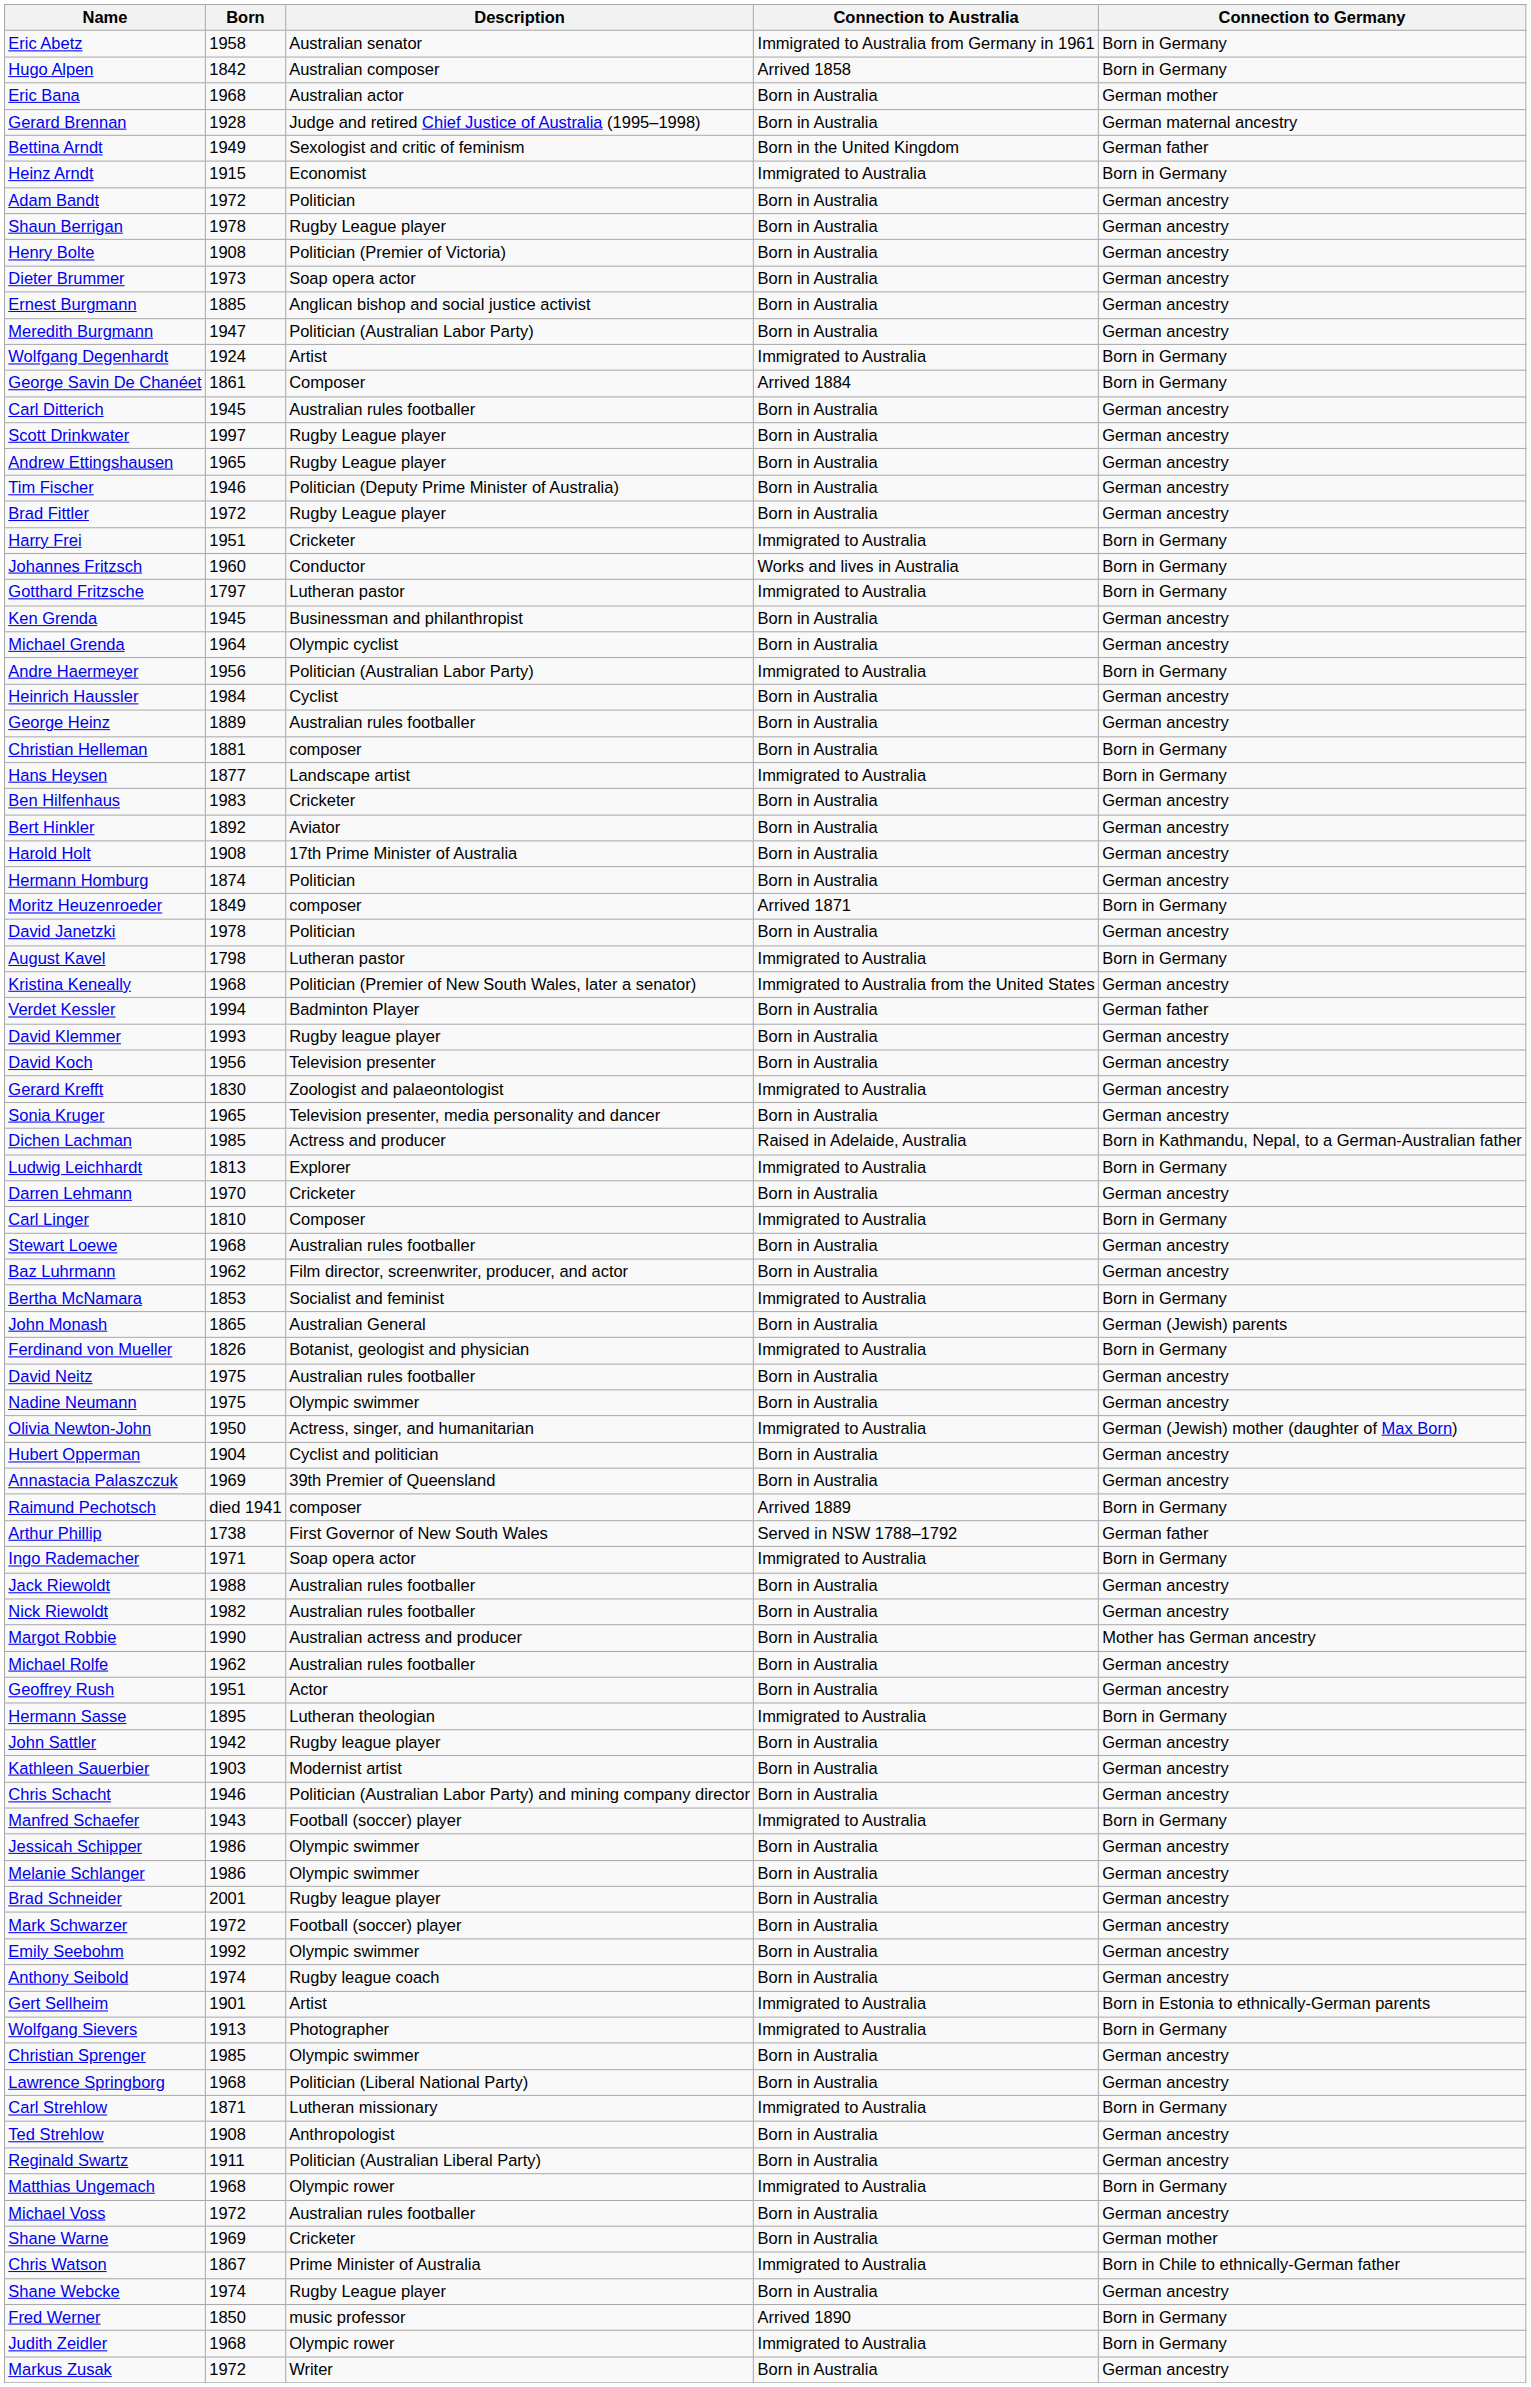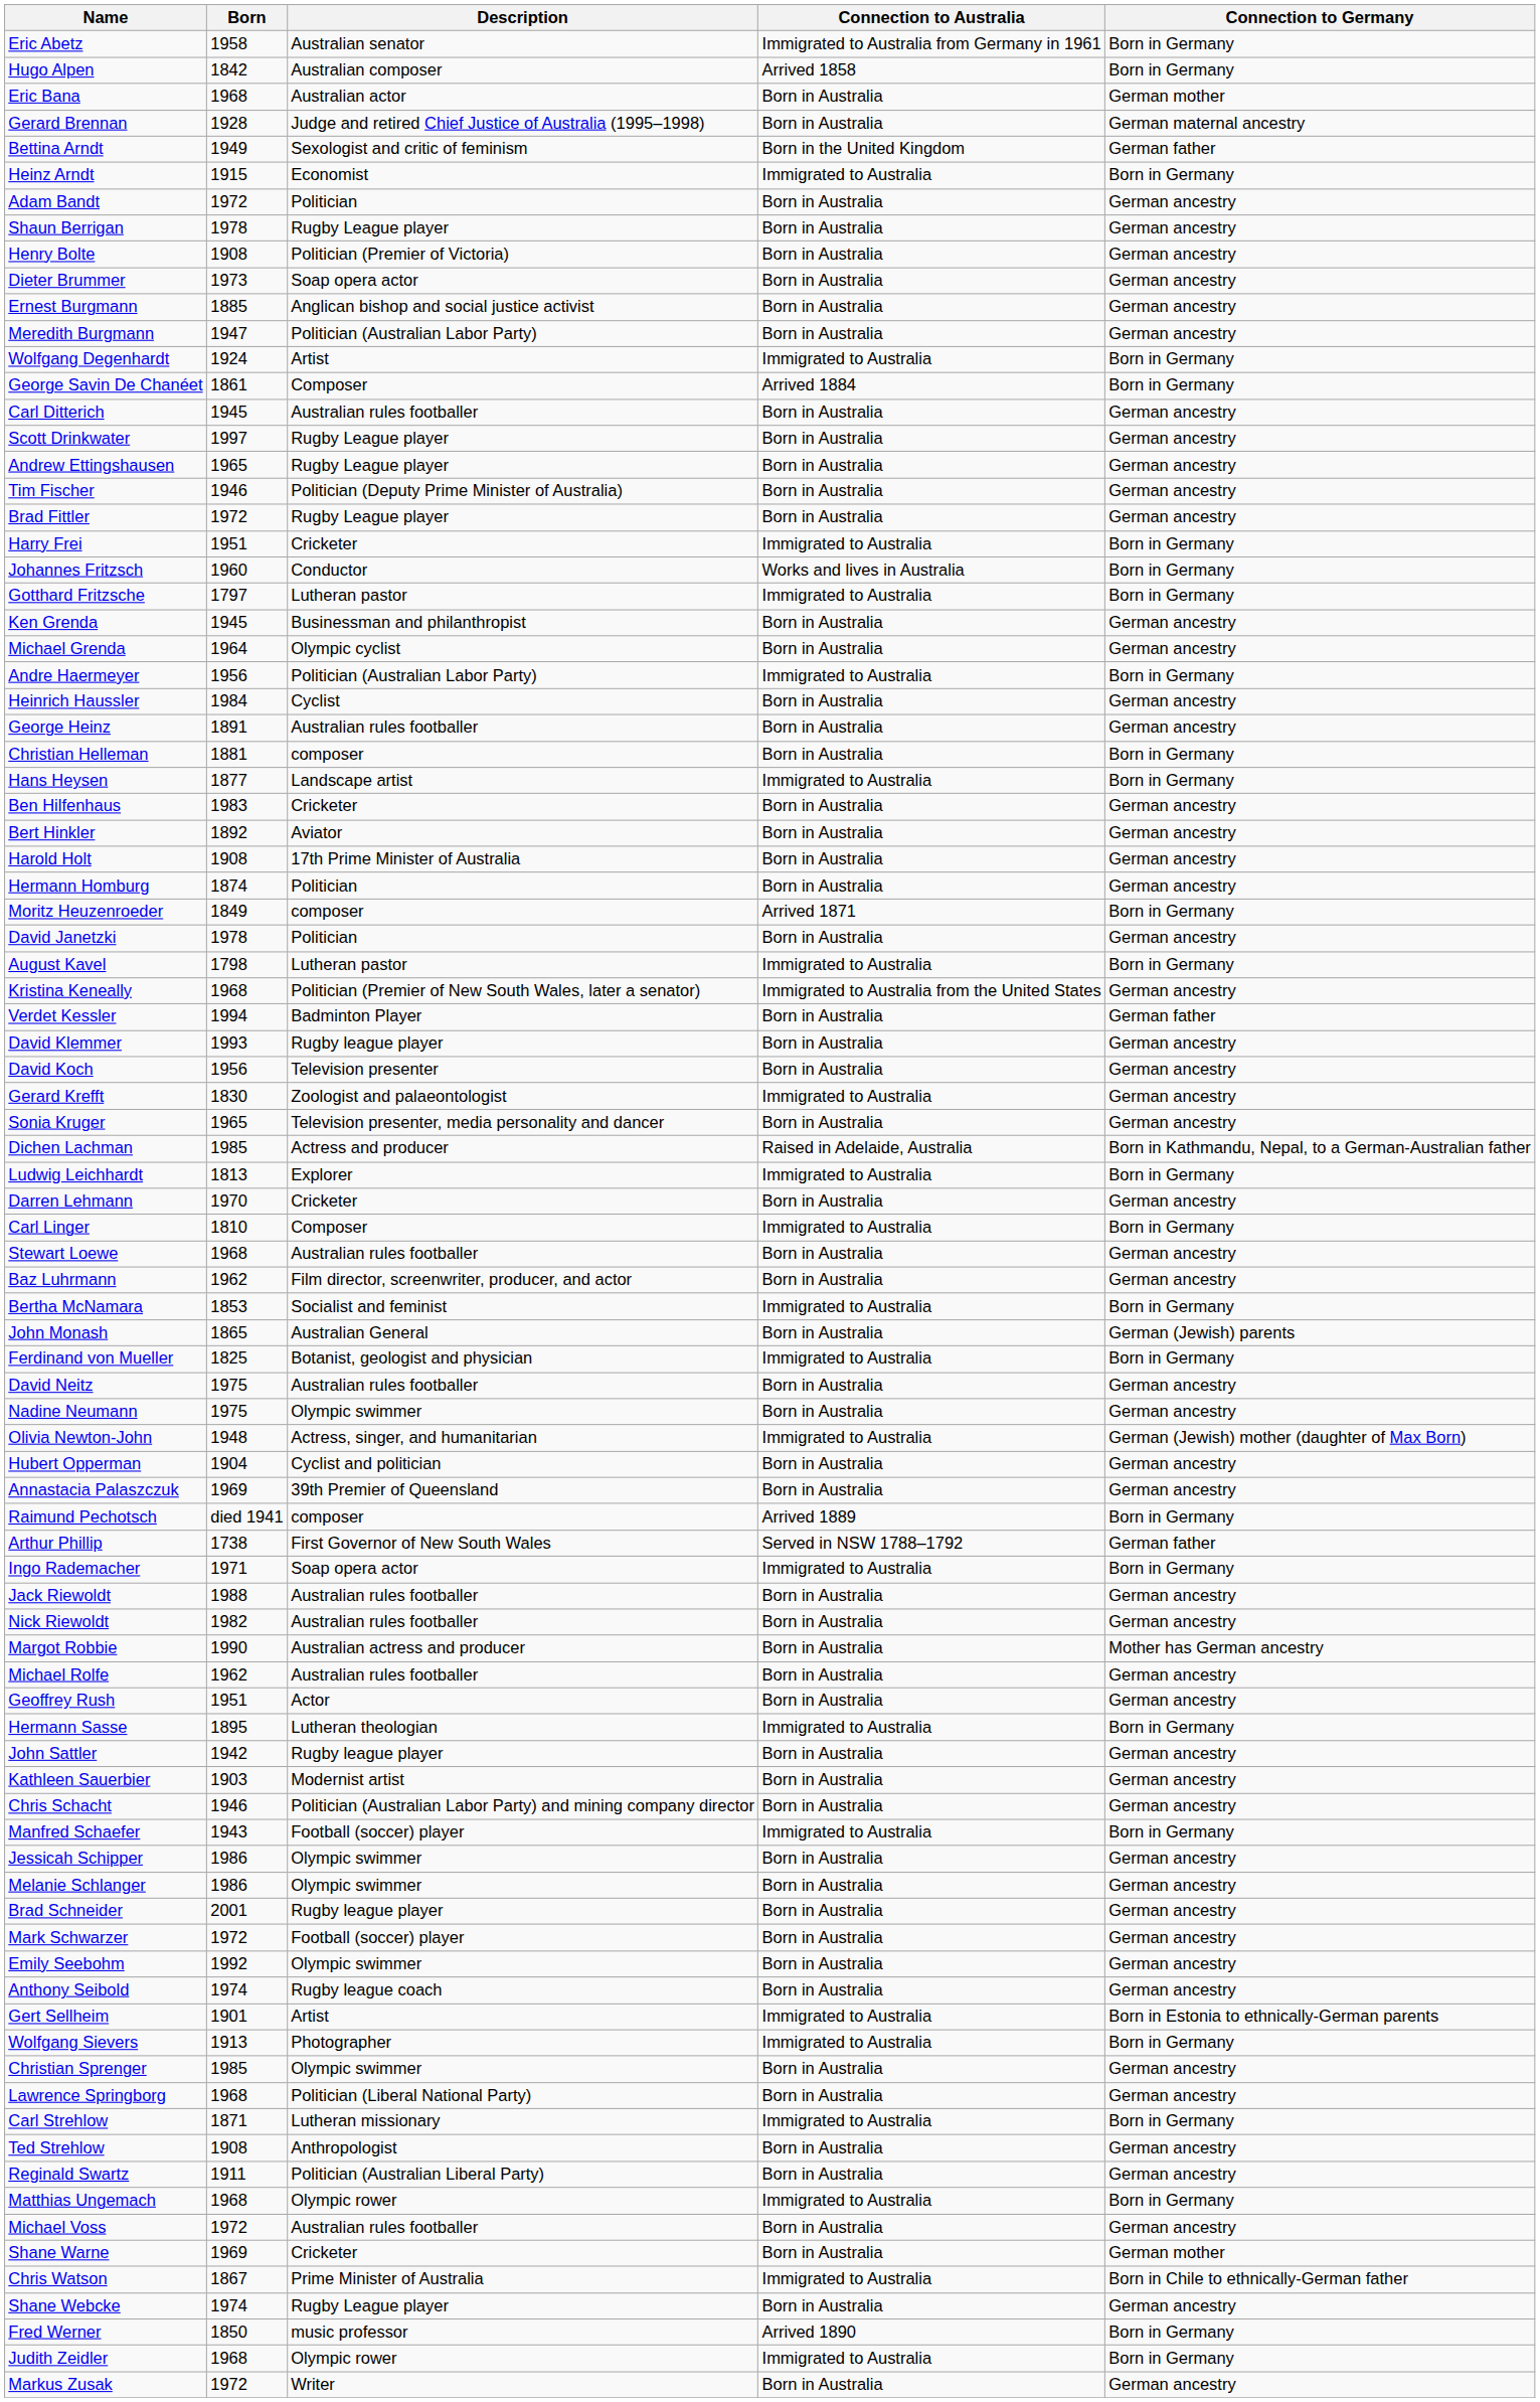George Heinz | Born: 1889 -> 1891
Ferdinand von Mueller | Born: 1826 -> 1825
Olivia Newton-John | Born: 1950 -> 1948
